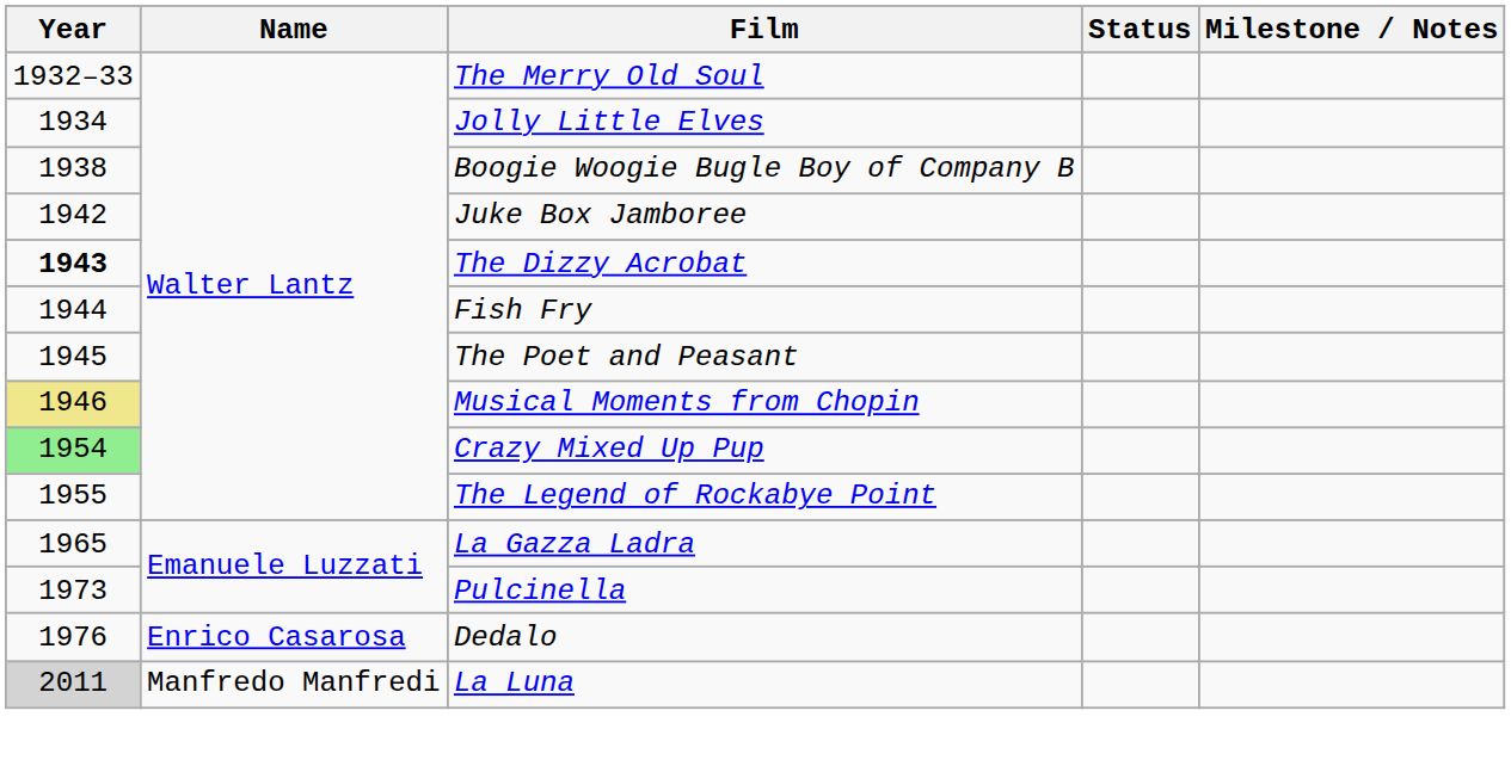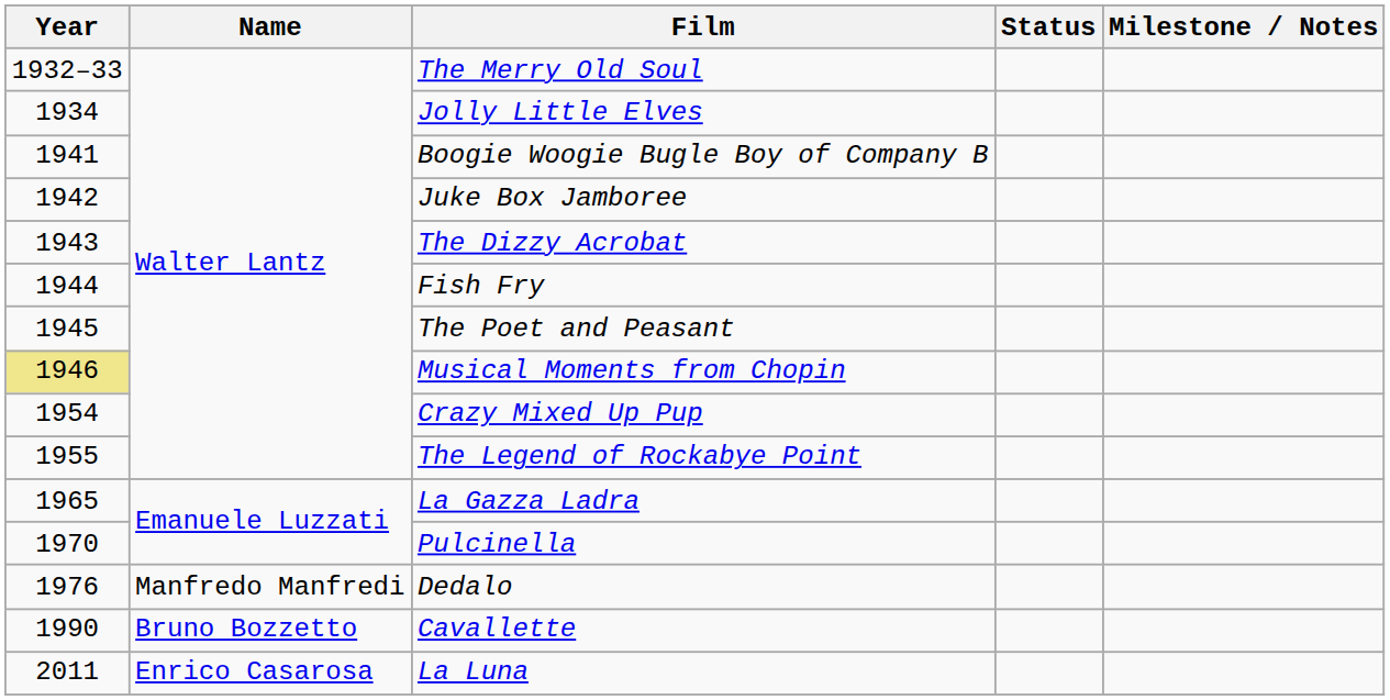Boogie Woogie Bugle Boy of Company B | Year: 1938 -> 1941
The Dizzy Acrobat | Year: bold -> normal
Crazy Mixed Up Pup | Year: lightgreen background -> no background
Pulcinella | Year: 1973 -> 1970
Dedalo | Name: Enrico Casarosa -> Manfredo Manfredi
+ row: 1990 | Bruno Bozzetto | Cavallette
La Luna | Year: lightgrey background -> no background
La Luna | Name: Manfredo Manfredi -> Enrico Casarosa
